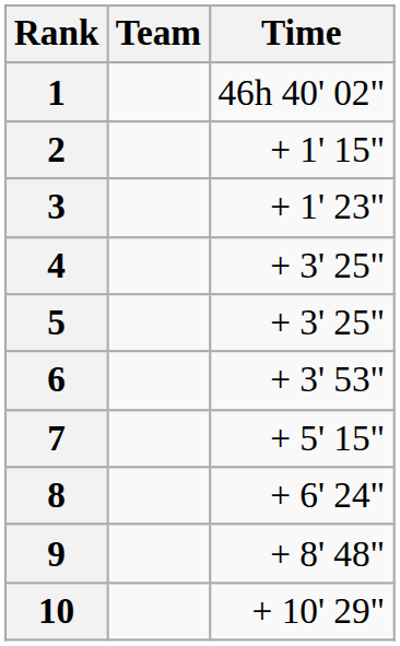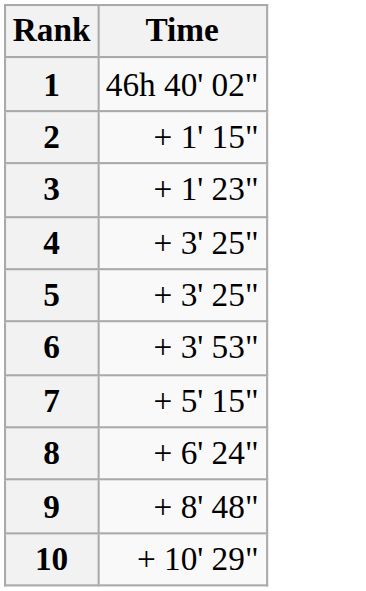- column: Team
